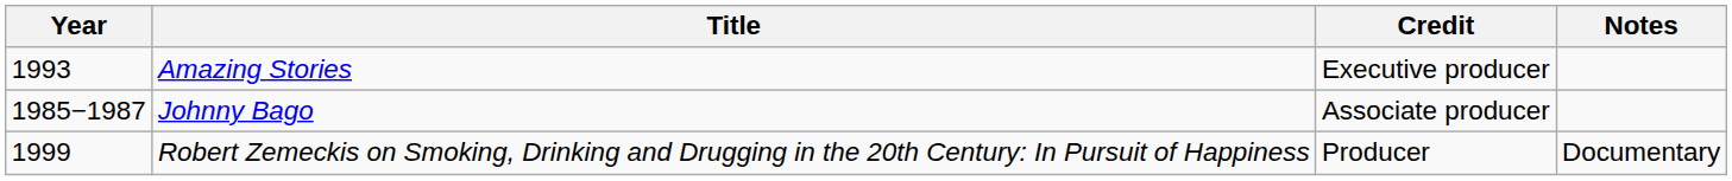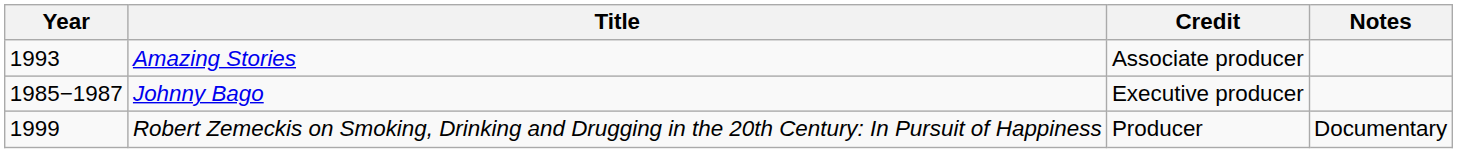Amazing Stories | Credit: Executive producer -> Associate producer
Johnny Bago | Credit: Associate producer -> Executive producer
